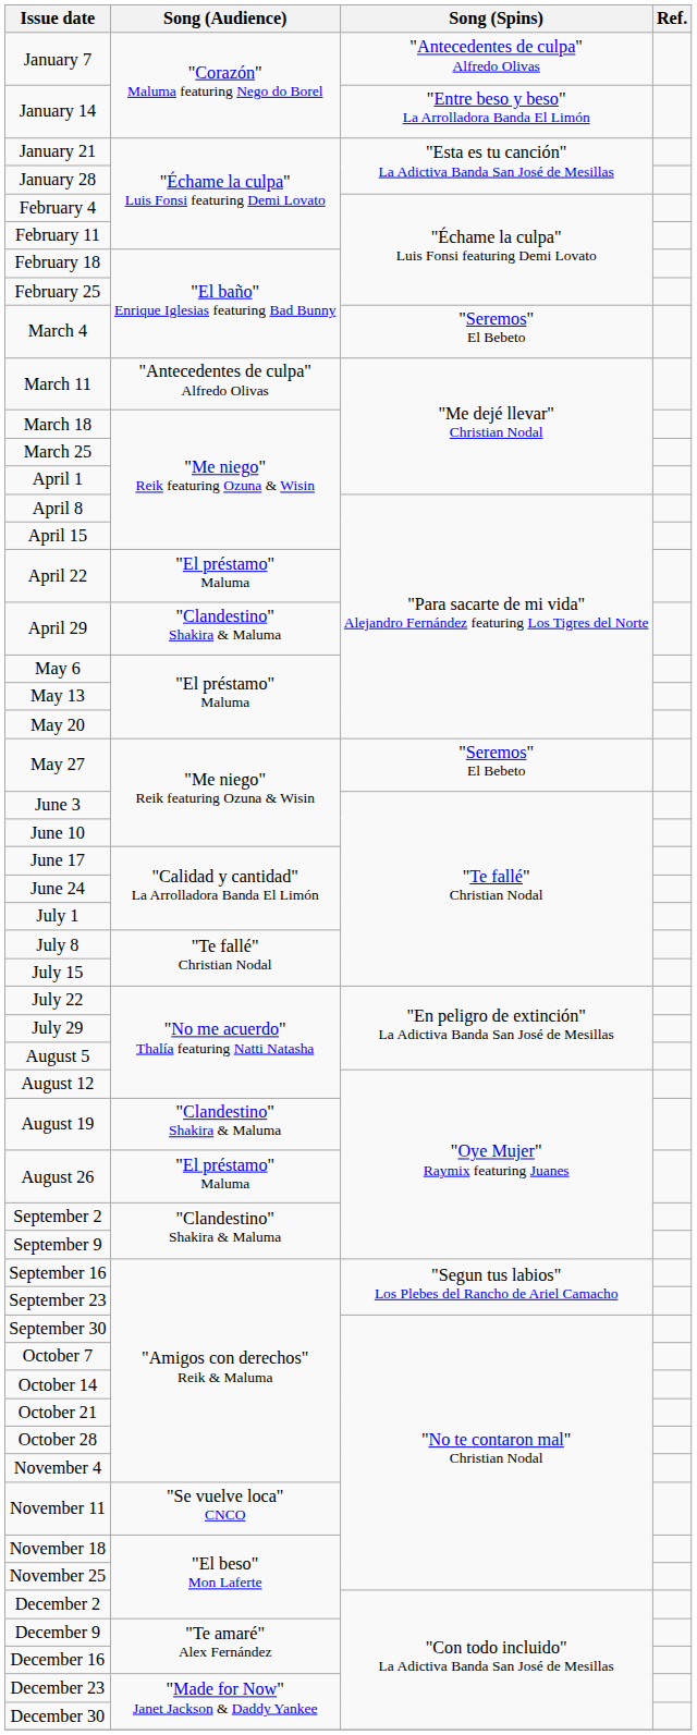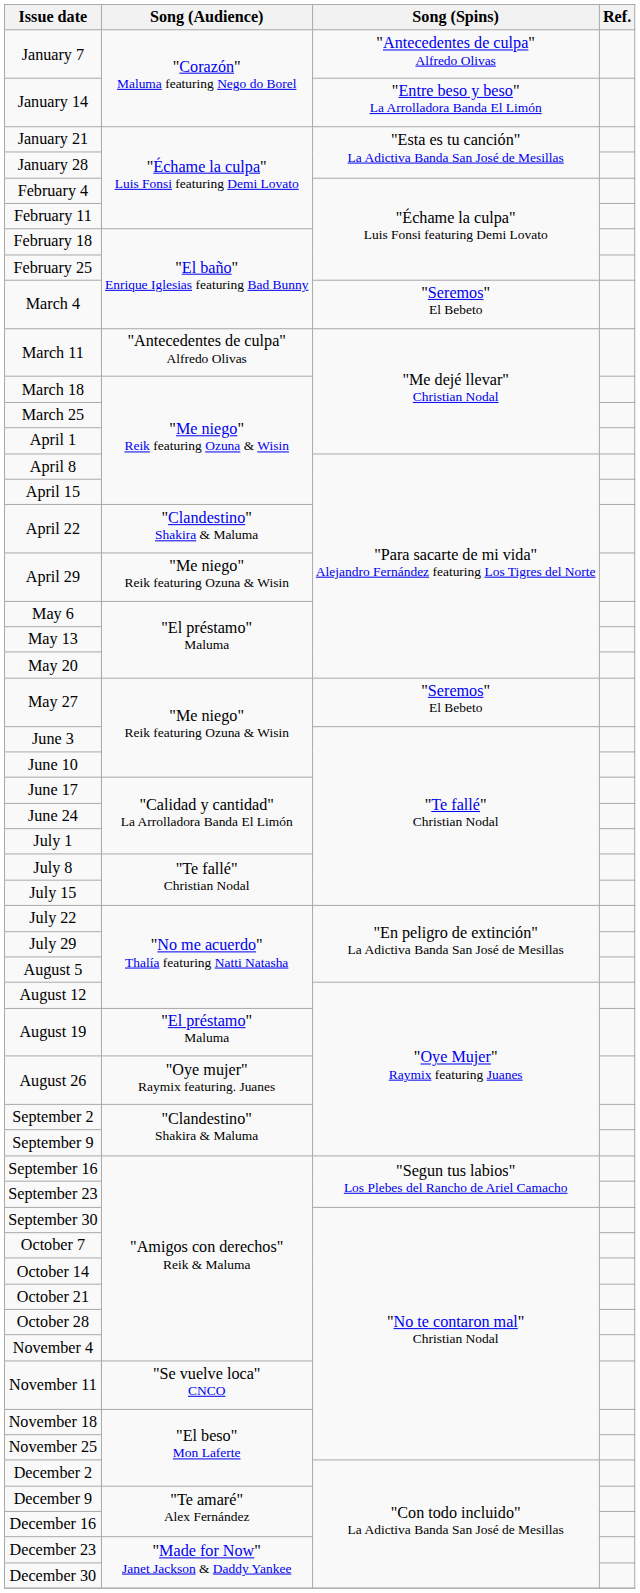April 22 | Song (Audience): "El préstamo" Maluma -> "Clandestino" Shakira & Maluma
April 29 | Song (Audience): "Clandestino" Shakira & Maluma -> "Me niego" Reik featuring Ozuna & Wisin
August 19 | Song (Audience): "Clandestino" Shakira & Maluma -> "El préstamo" Maluma
August 26 | Song (Audience): "El préstamo" Maluma -> "Oye mujer" Raymix featuring. Juanes
